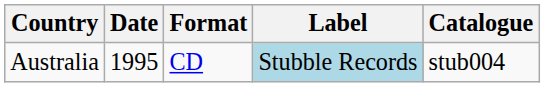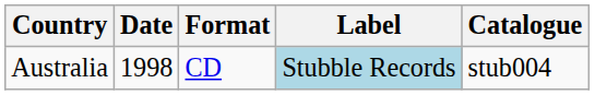Australia | Date: 1995 -> 1998
